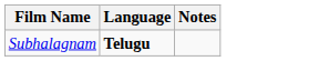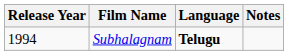+ column: Release Year | 1994
